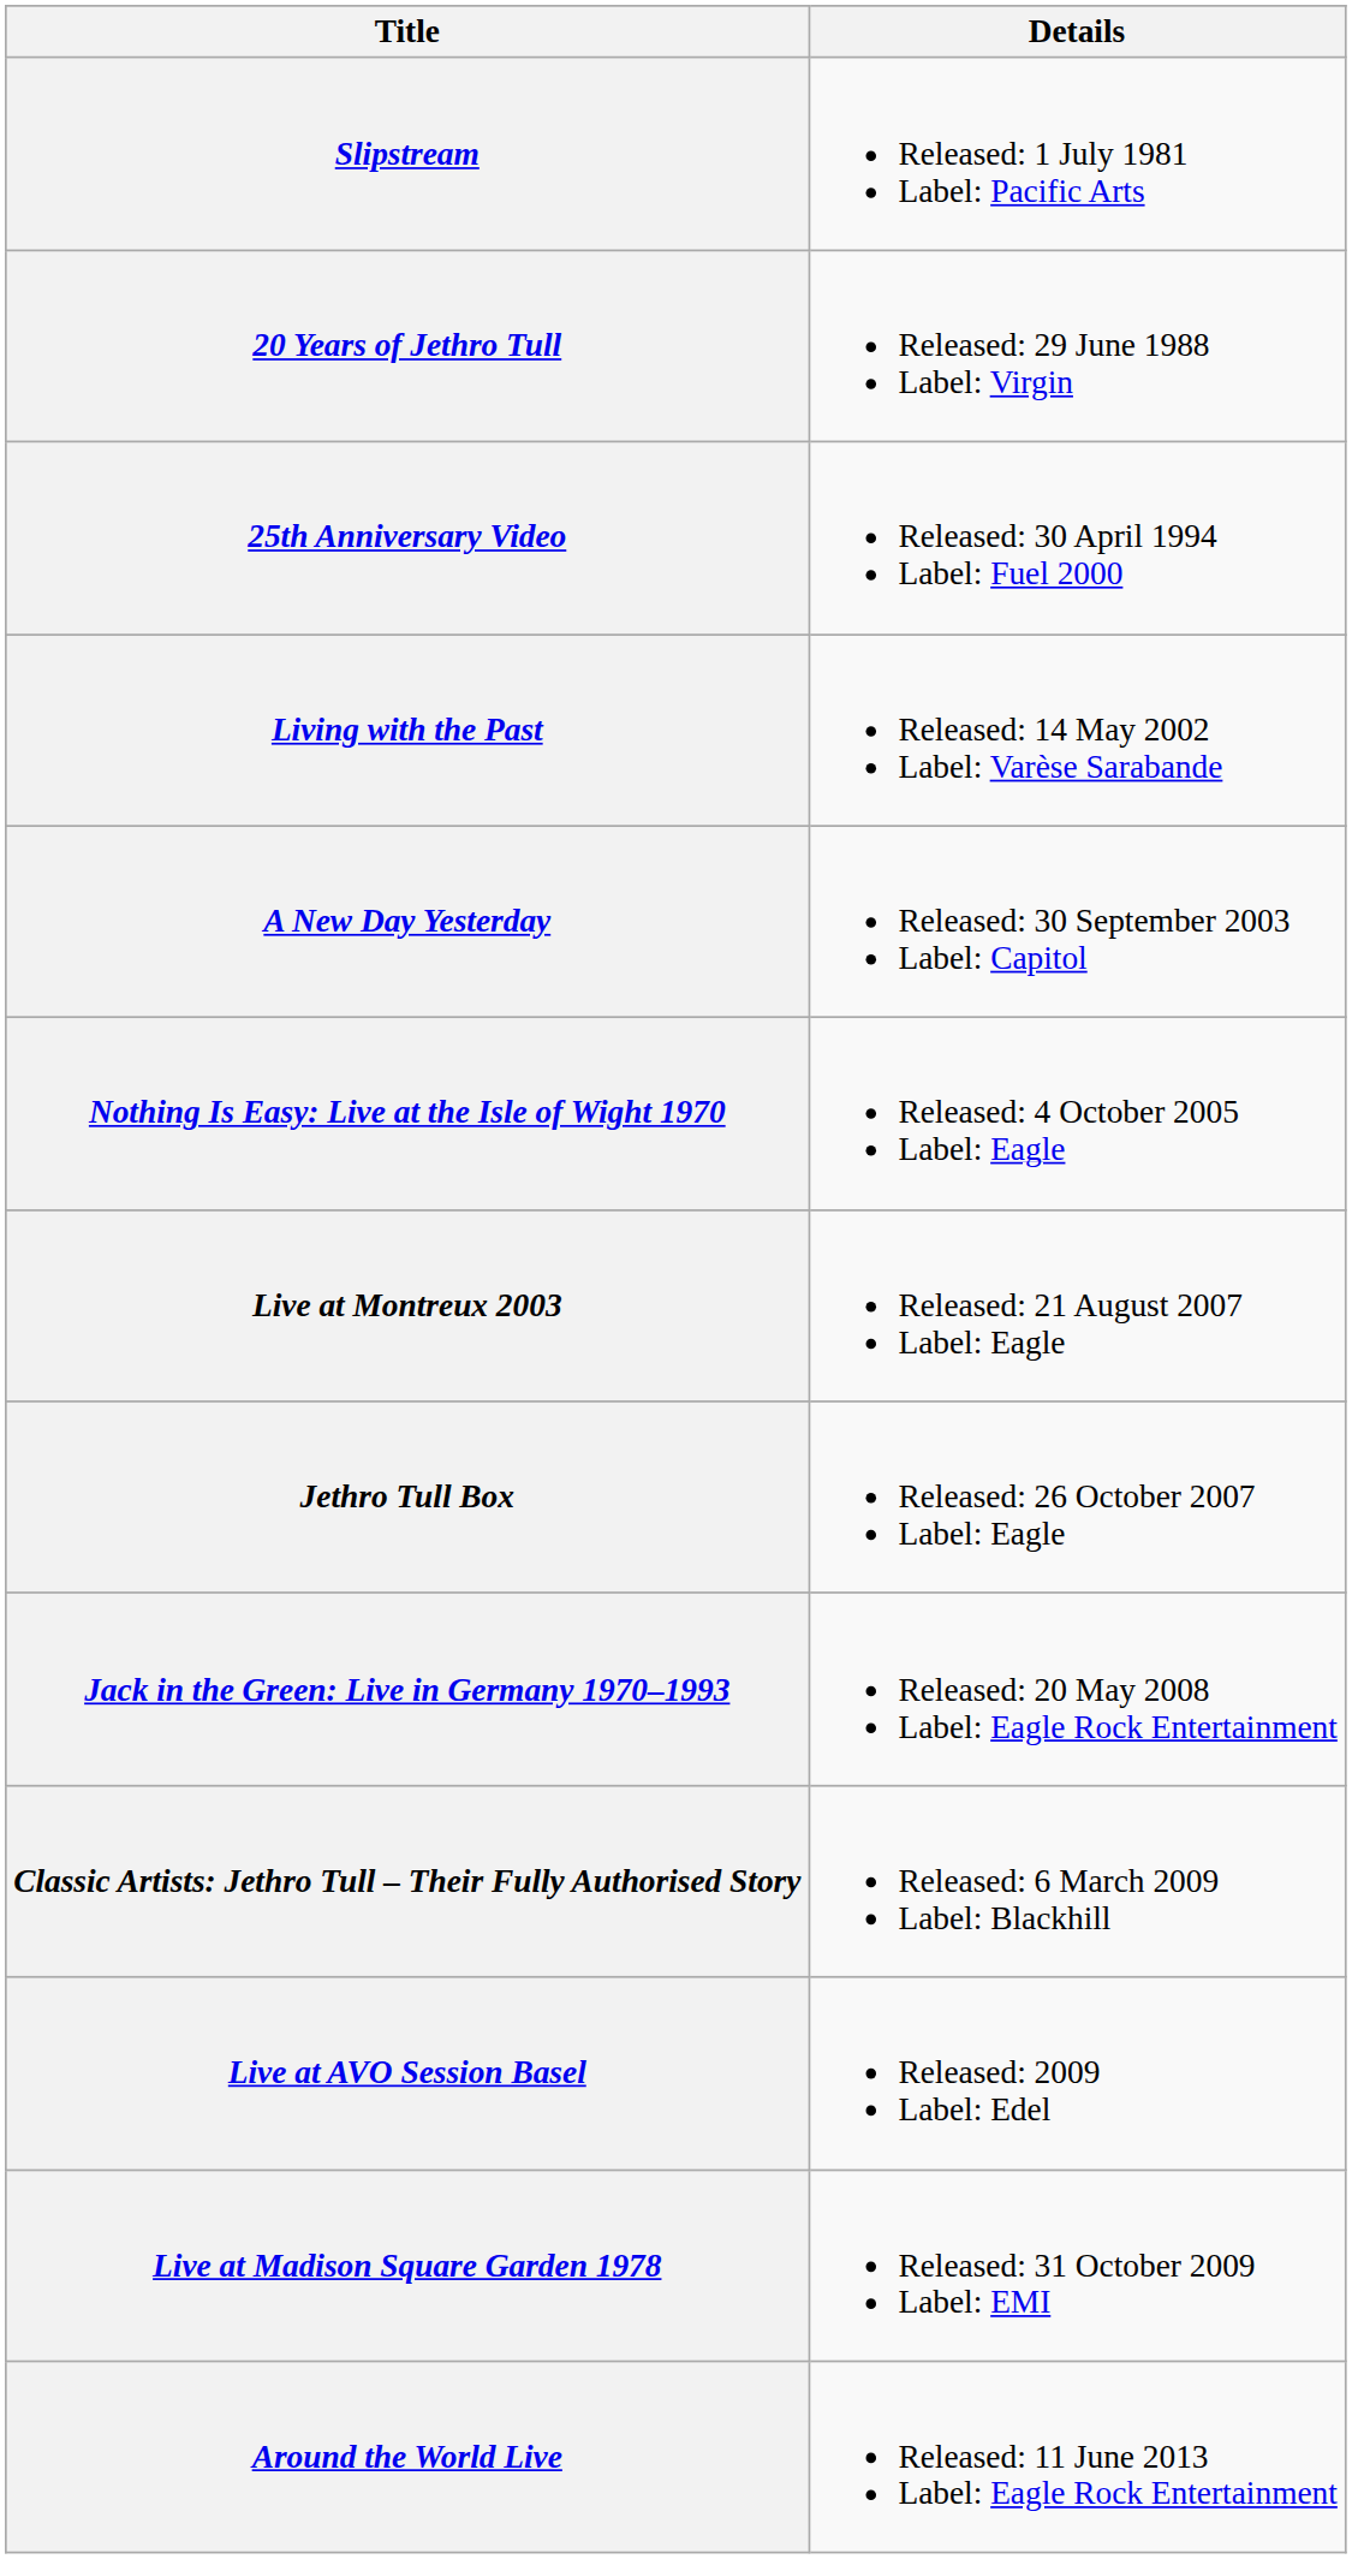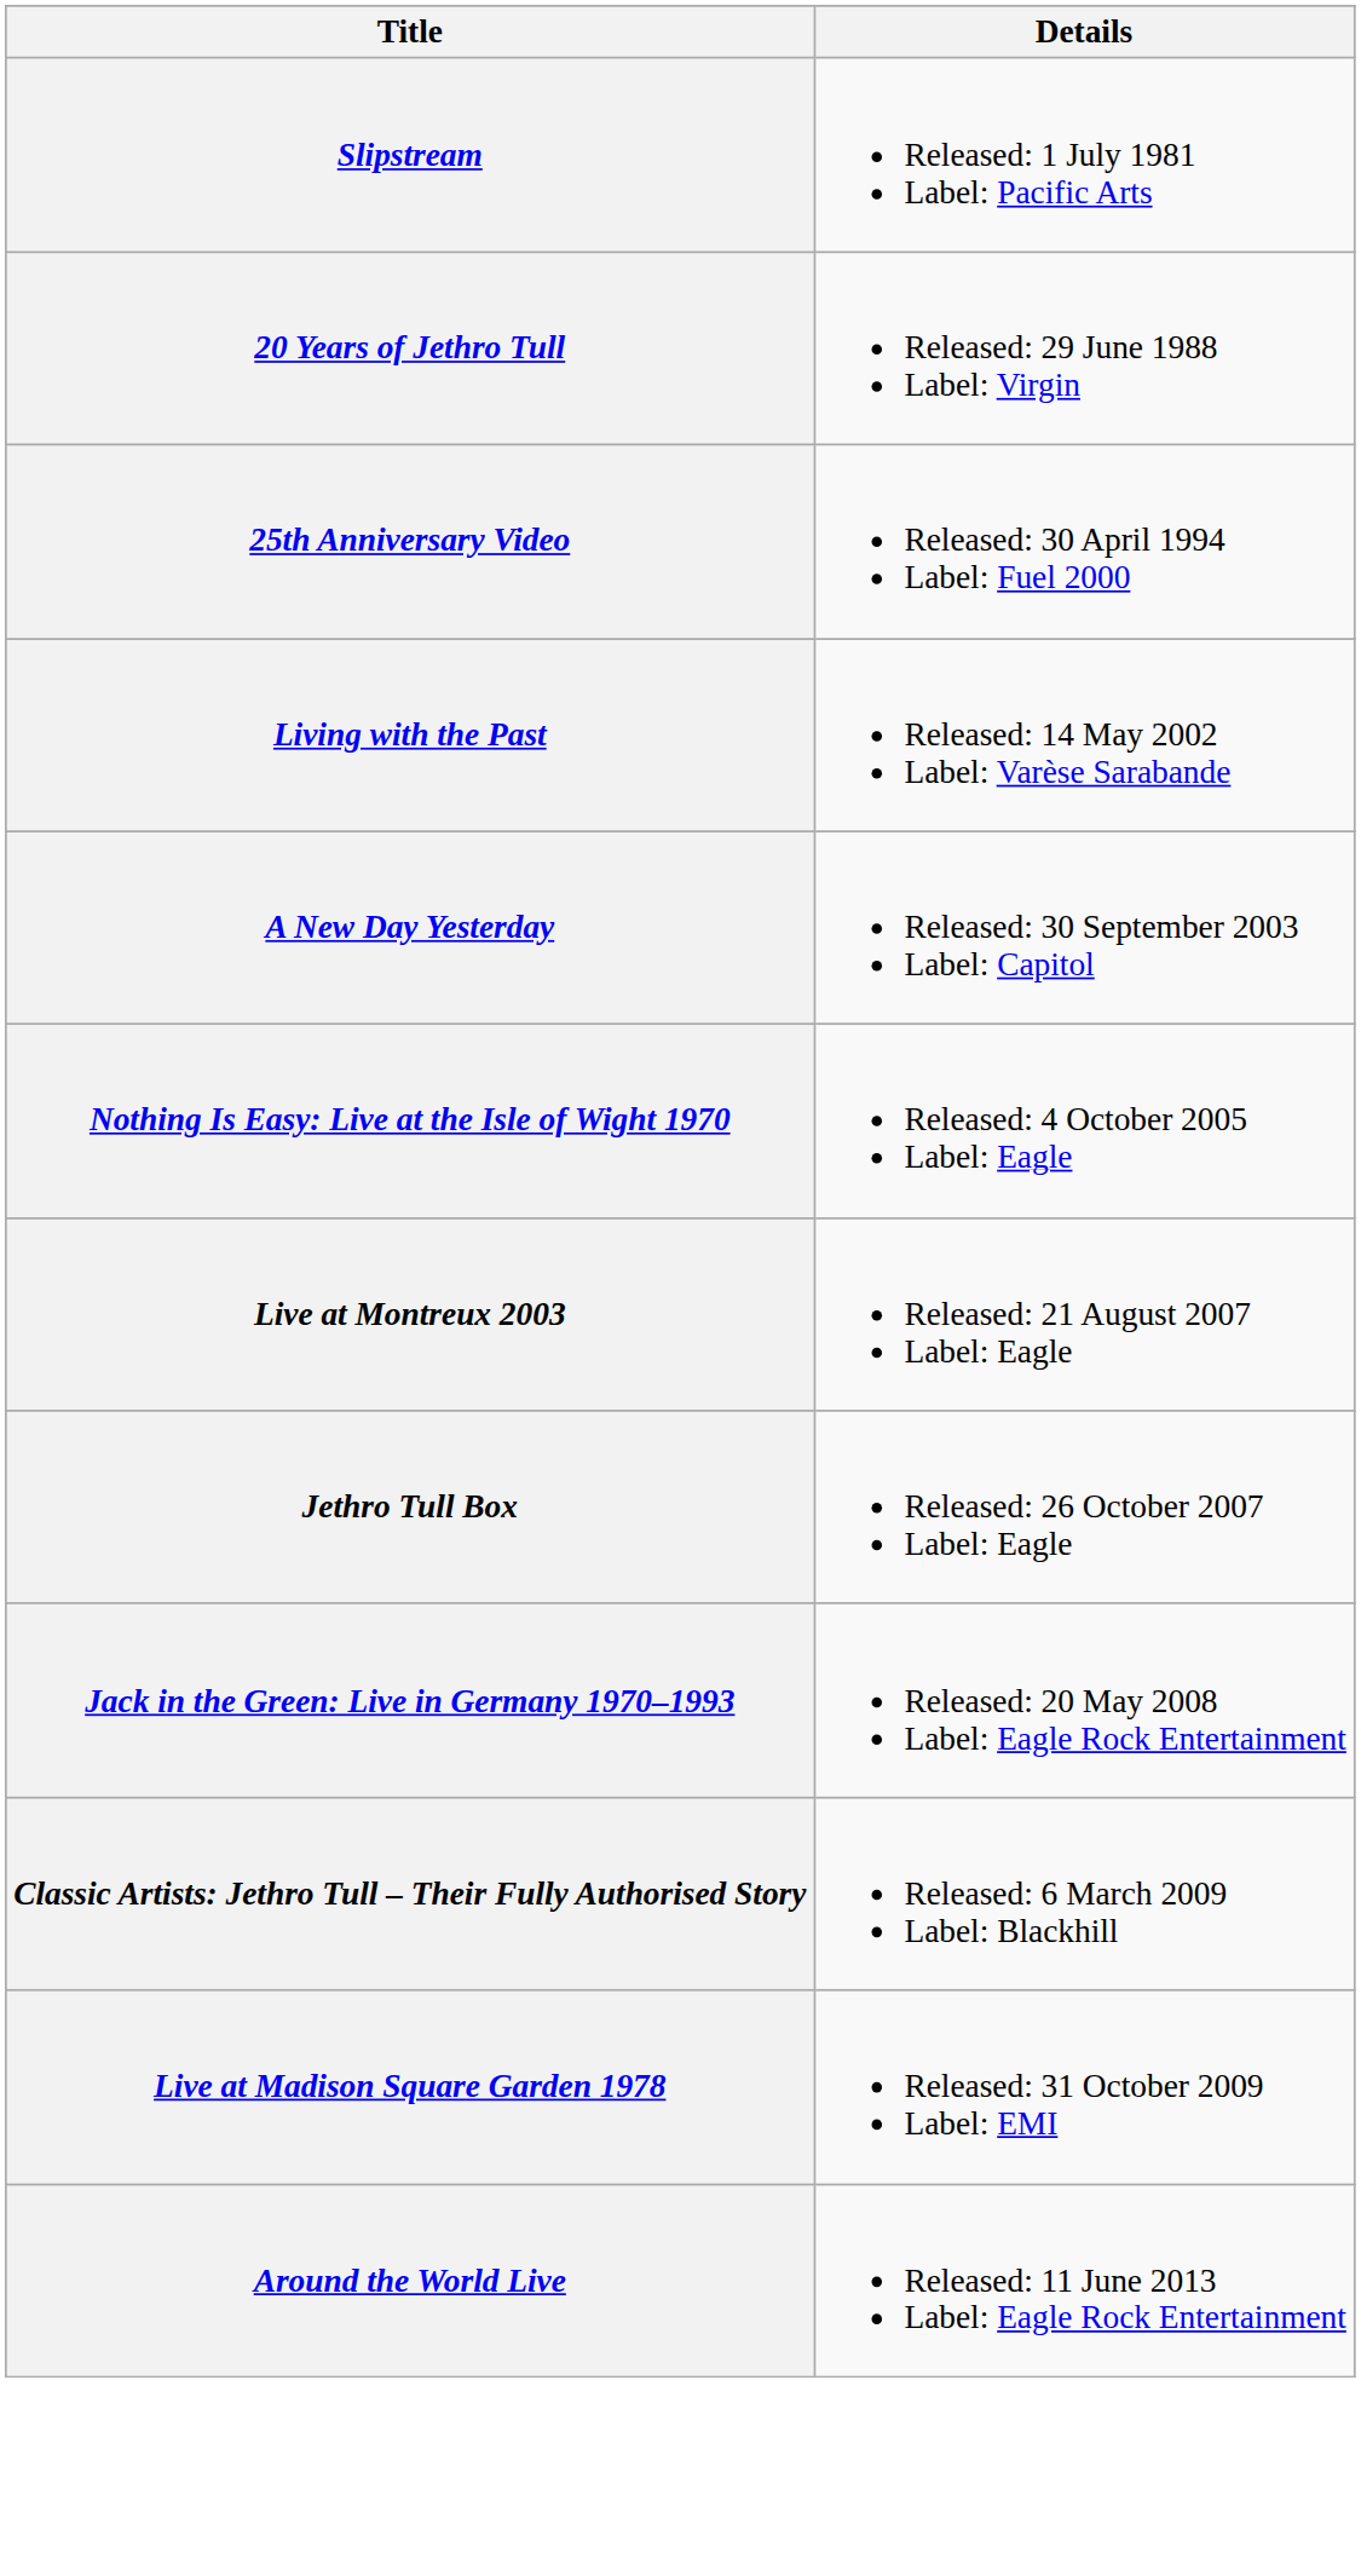- row: Live at AVO Session Basel | Released: 2009 Label: Edel
